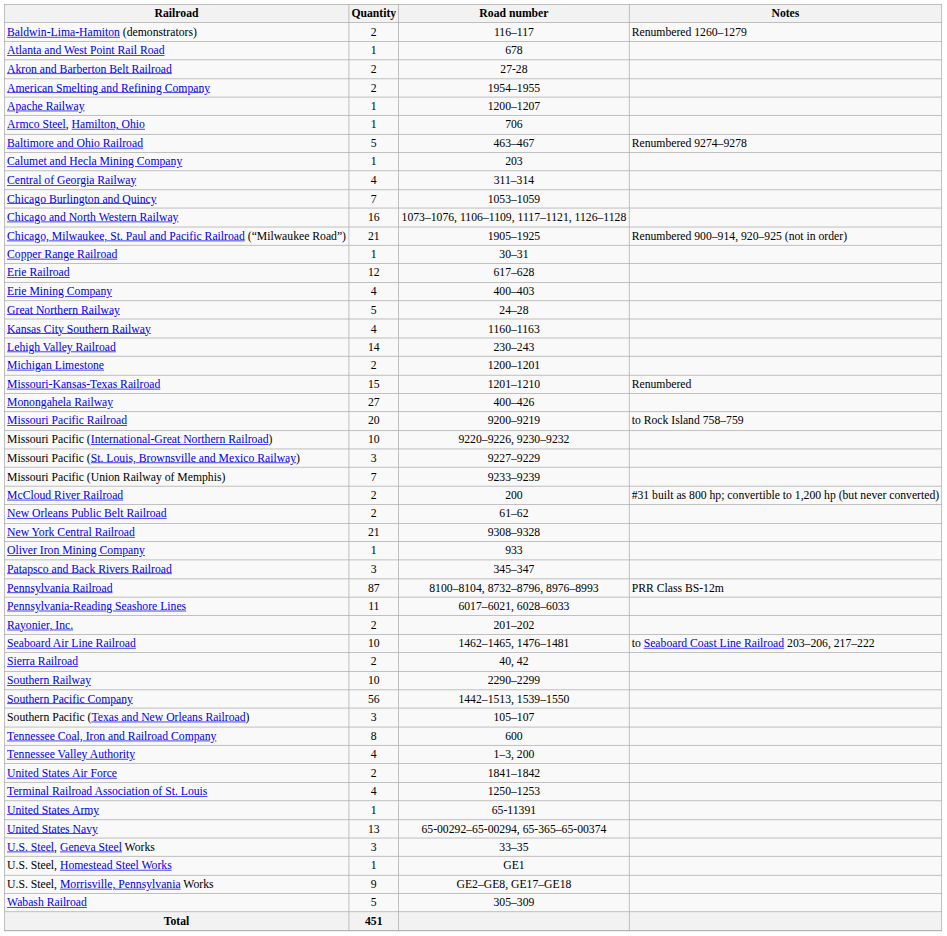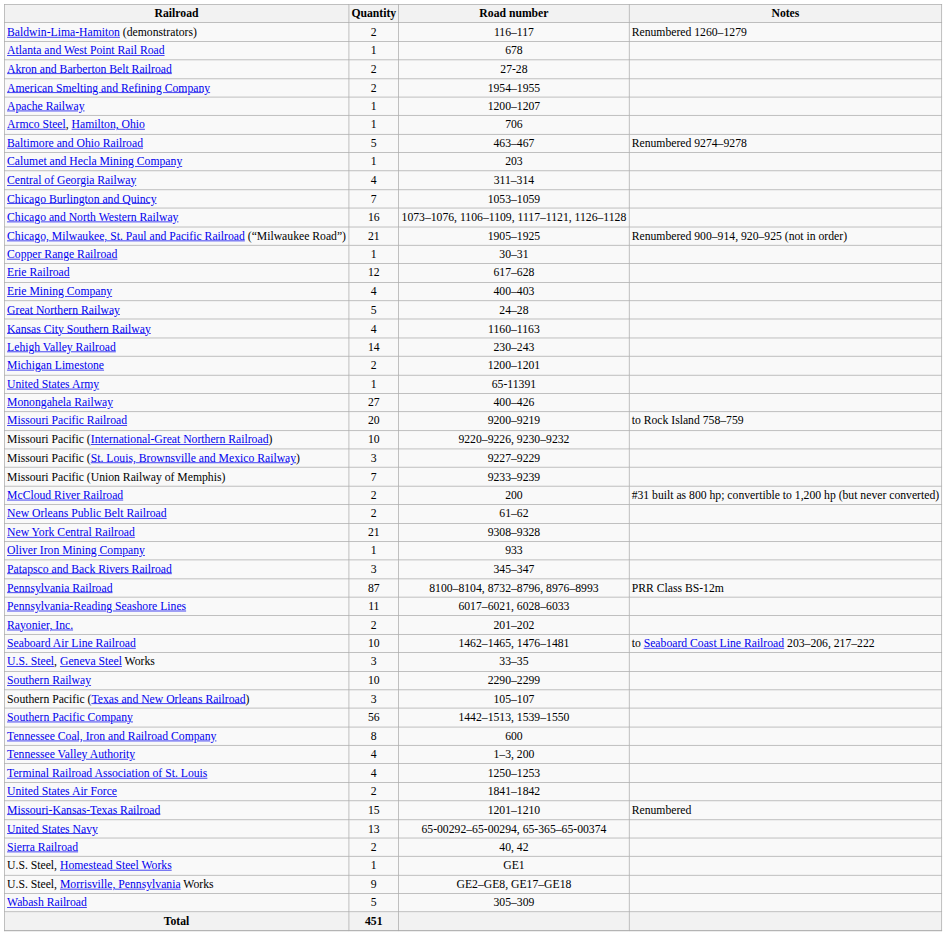rows swapped: Missouri-Kansas-Texas Railroad <-> United States Army
rows swapped: Sierra Railroad <-> U.S. Steel, Geneva Steel Works
rows swapped: Southern Pacific Company <-> Southern Pacific (Texas and New Orleans Railroad)
rows swapped: Terminal Railroad Association of St. Louis <-> United States Air Force
